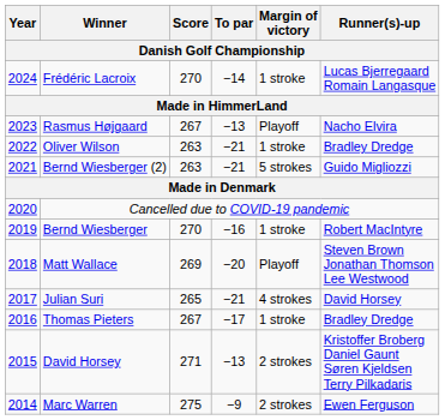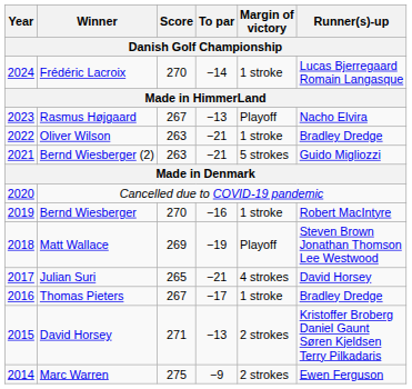Matt Wallace | To par: −20 -> −19
